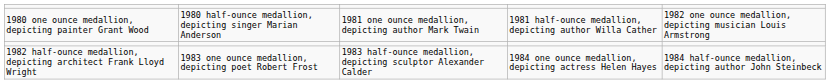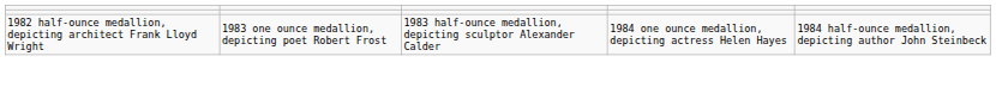- row: 1980 one ounce medallion, depicting painter Grant Wood | 1980 half-ounce medallion, depicting singer Marian Anderson | 1981 one ounce medallion, depicting author Mark Twain | 1981 half-ounce medallion, depicting author Willa Cather | 1982 one ounce medallion, depicting musician Louis Armstrong
